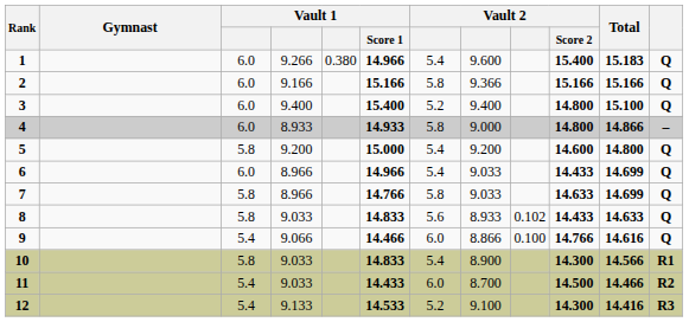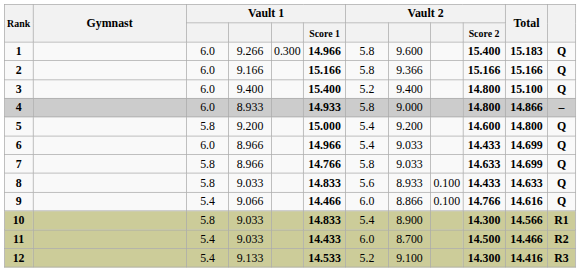1 | column 5: 0.380 -> 0.300
1 | column 7: 5.4 -> 5.8
8 | column 9: 0.102 -> 0.100
